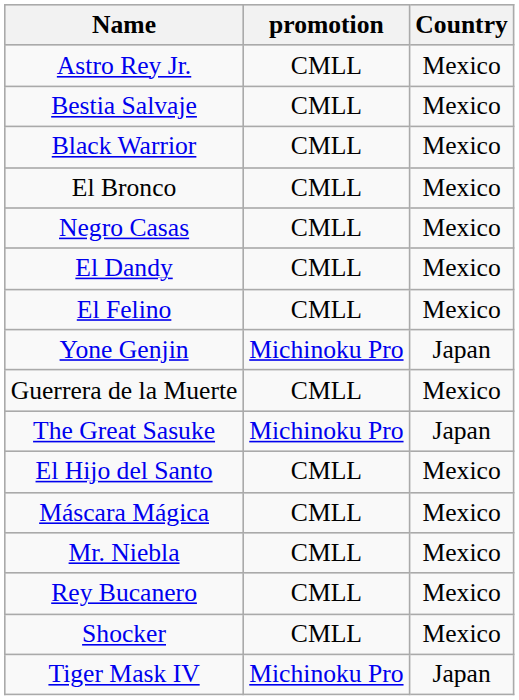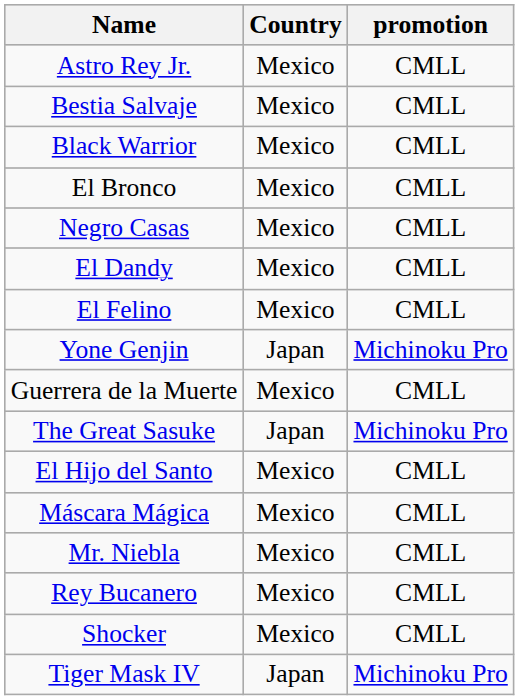columns swapped: Country <-> promotion
